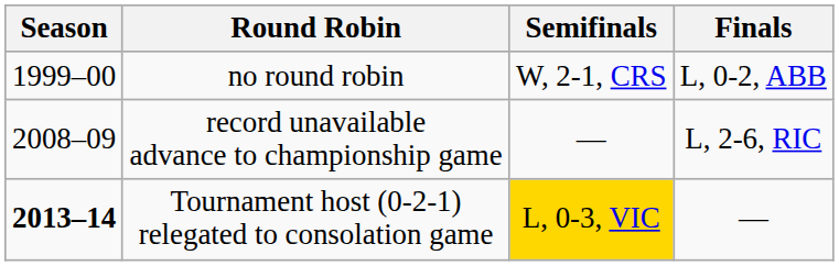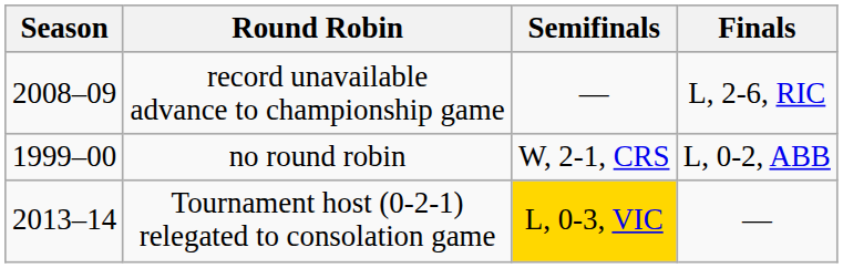rows swapped: no round robin <-> record unavailable advance to championship game
Tournament host (0-2-1) relegated to consolation game | Season: bold -> normal
